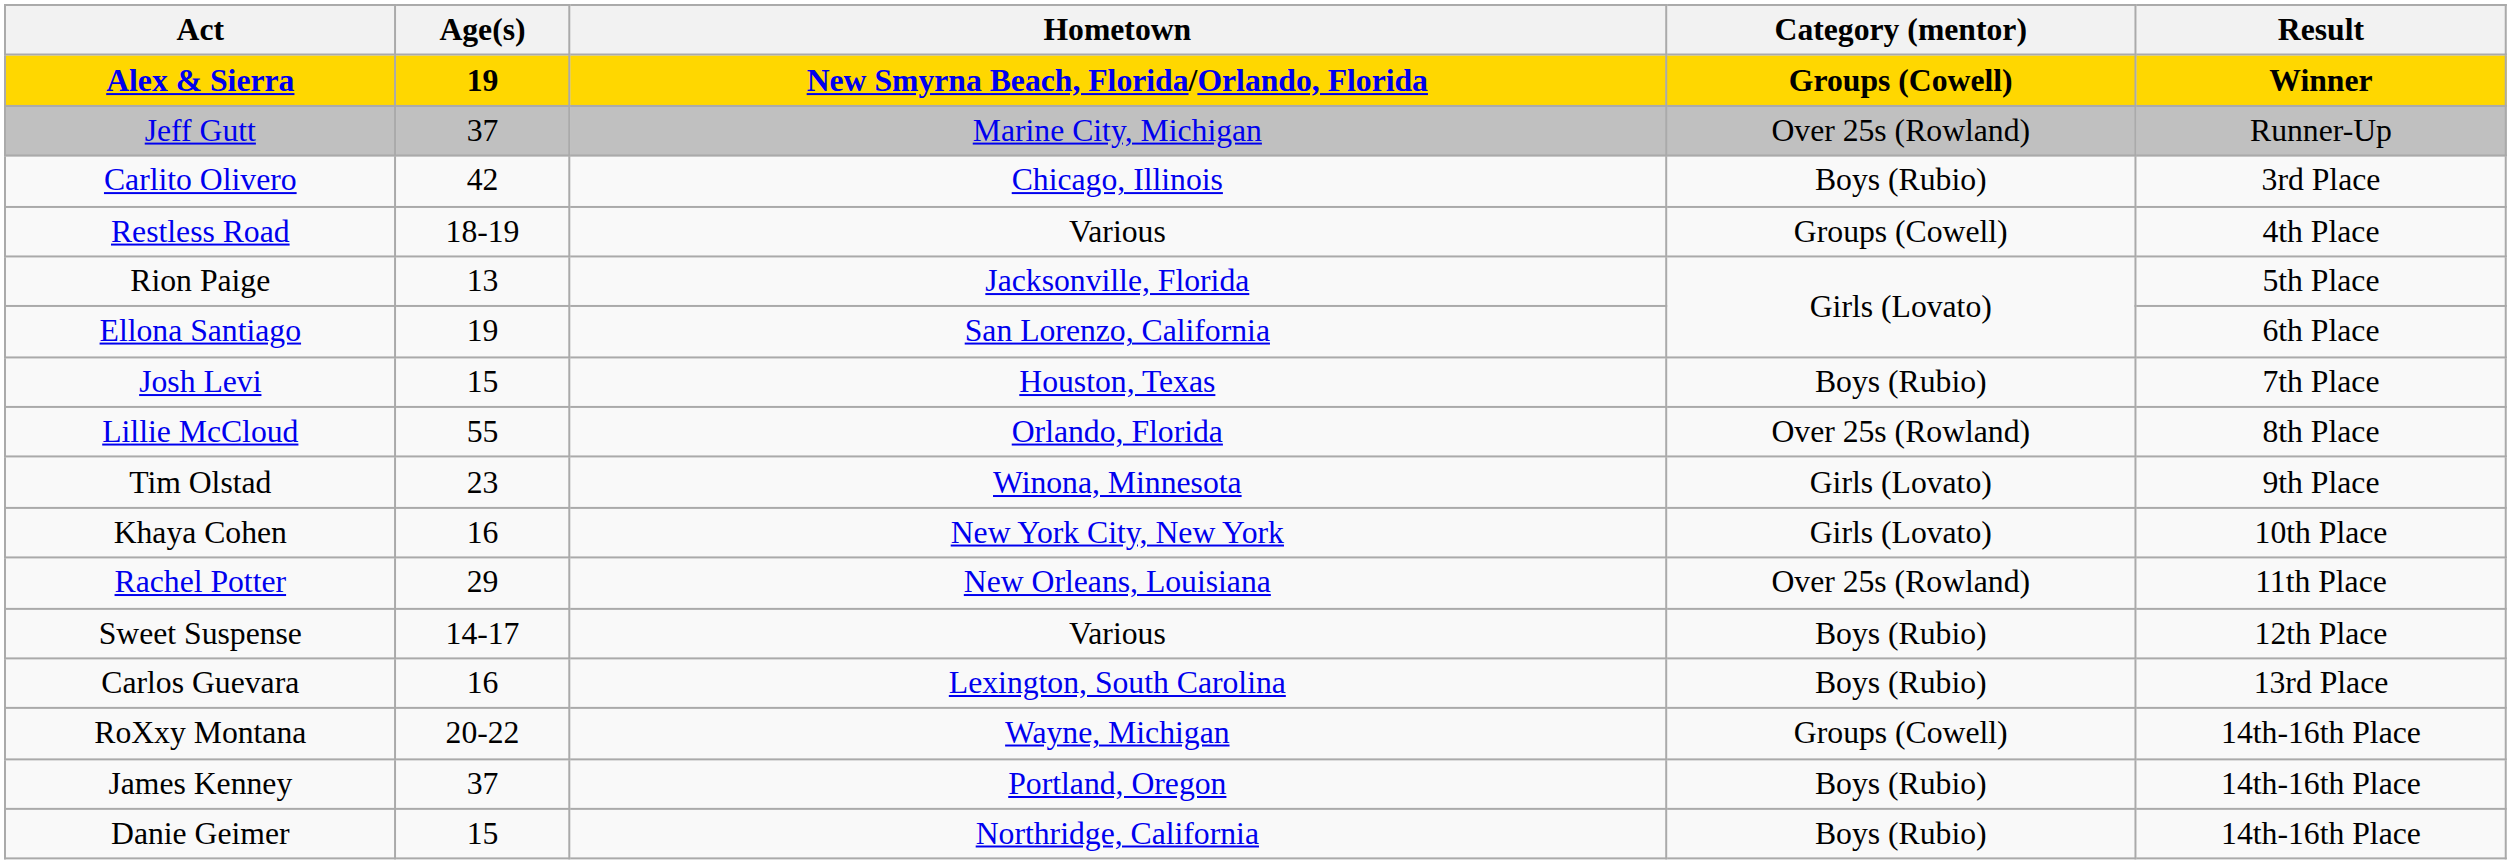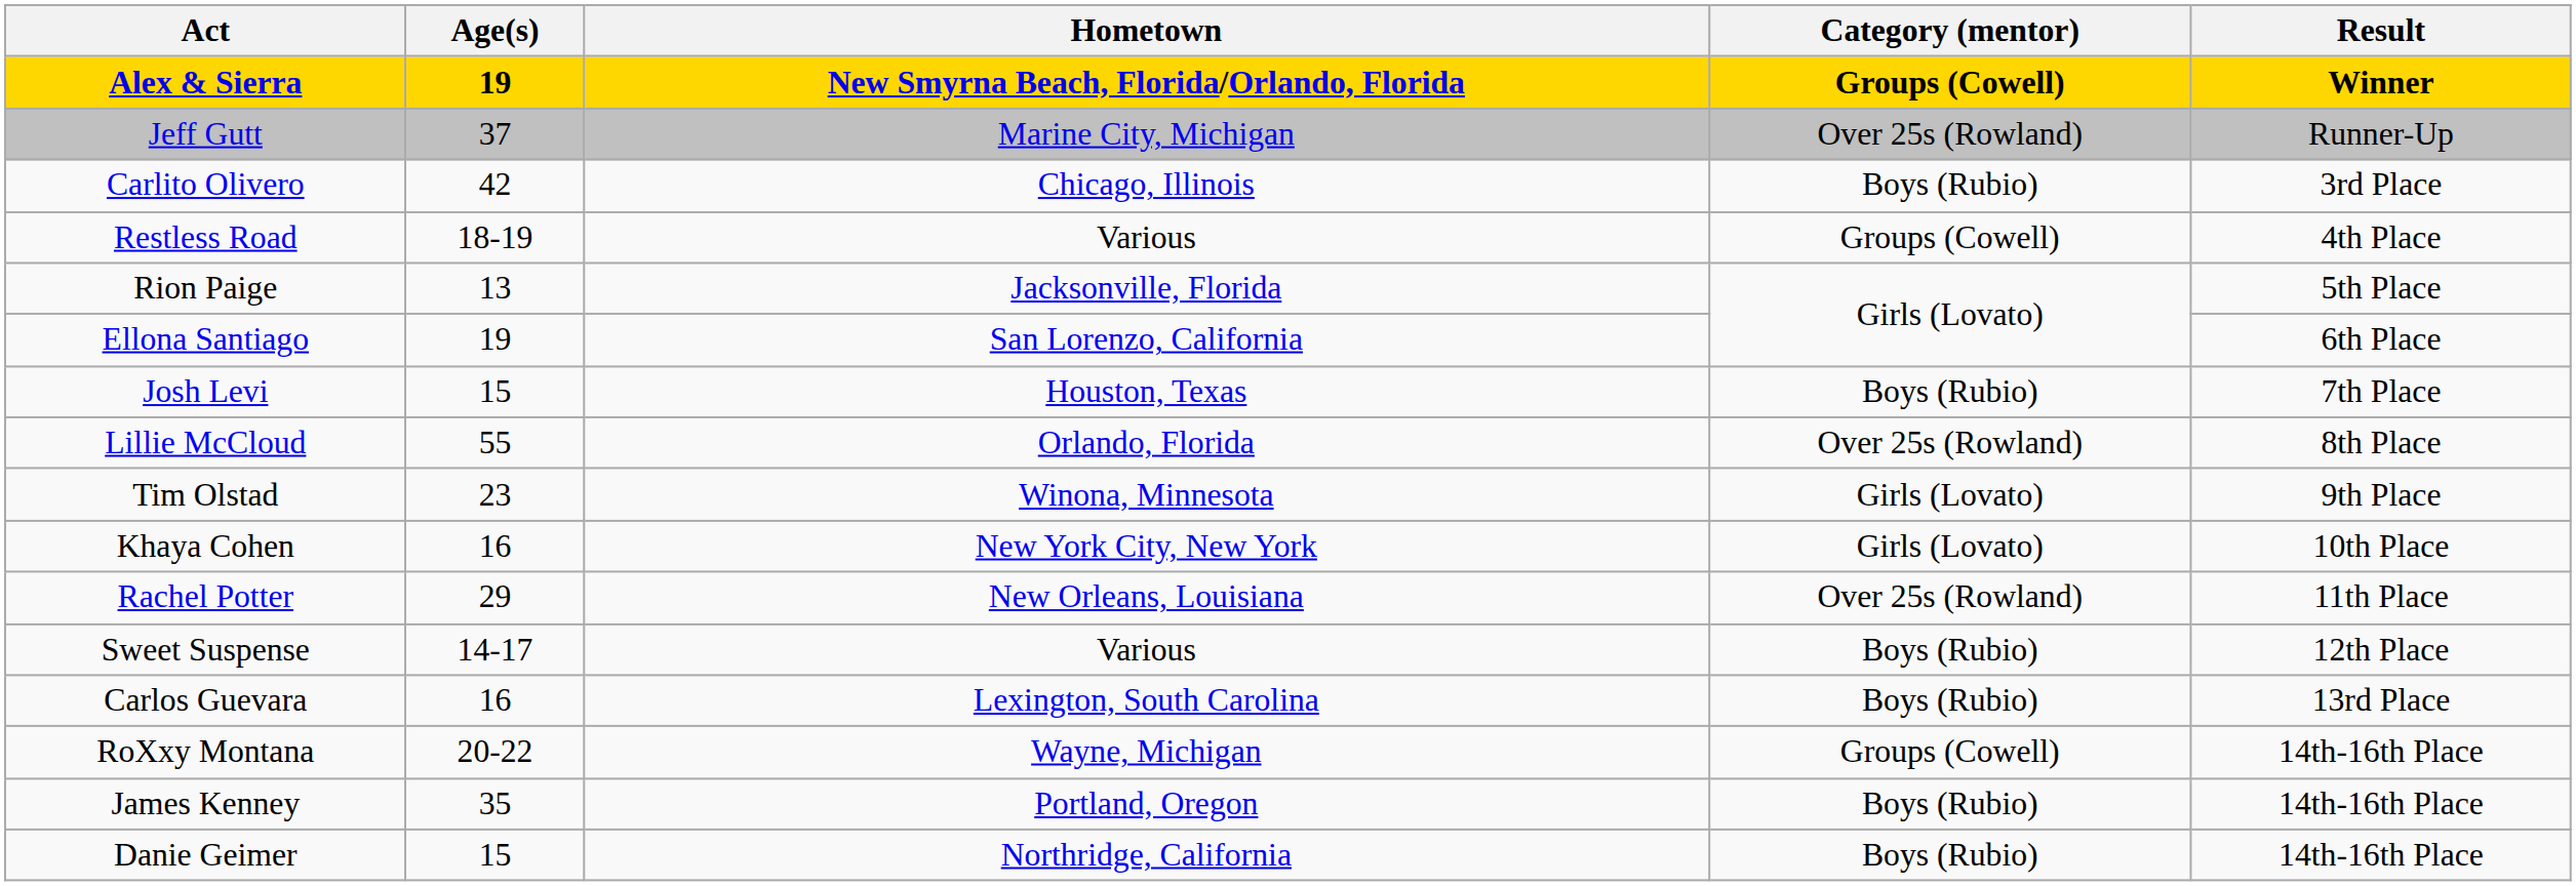James Kenney | Age(s): 37 -> 35
